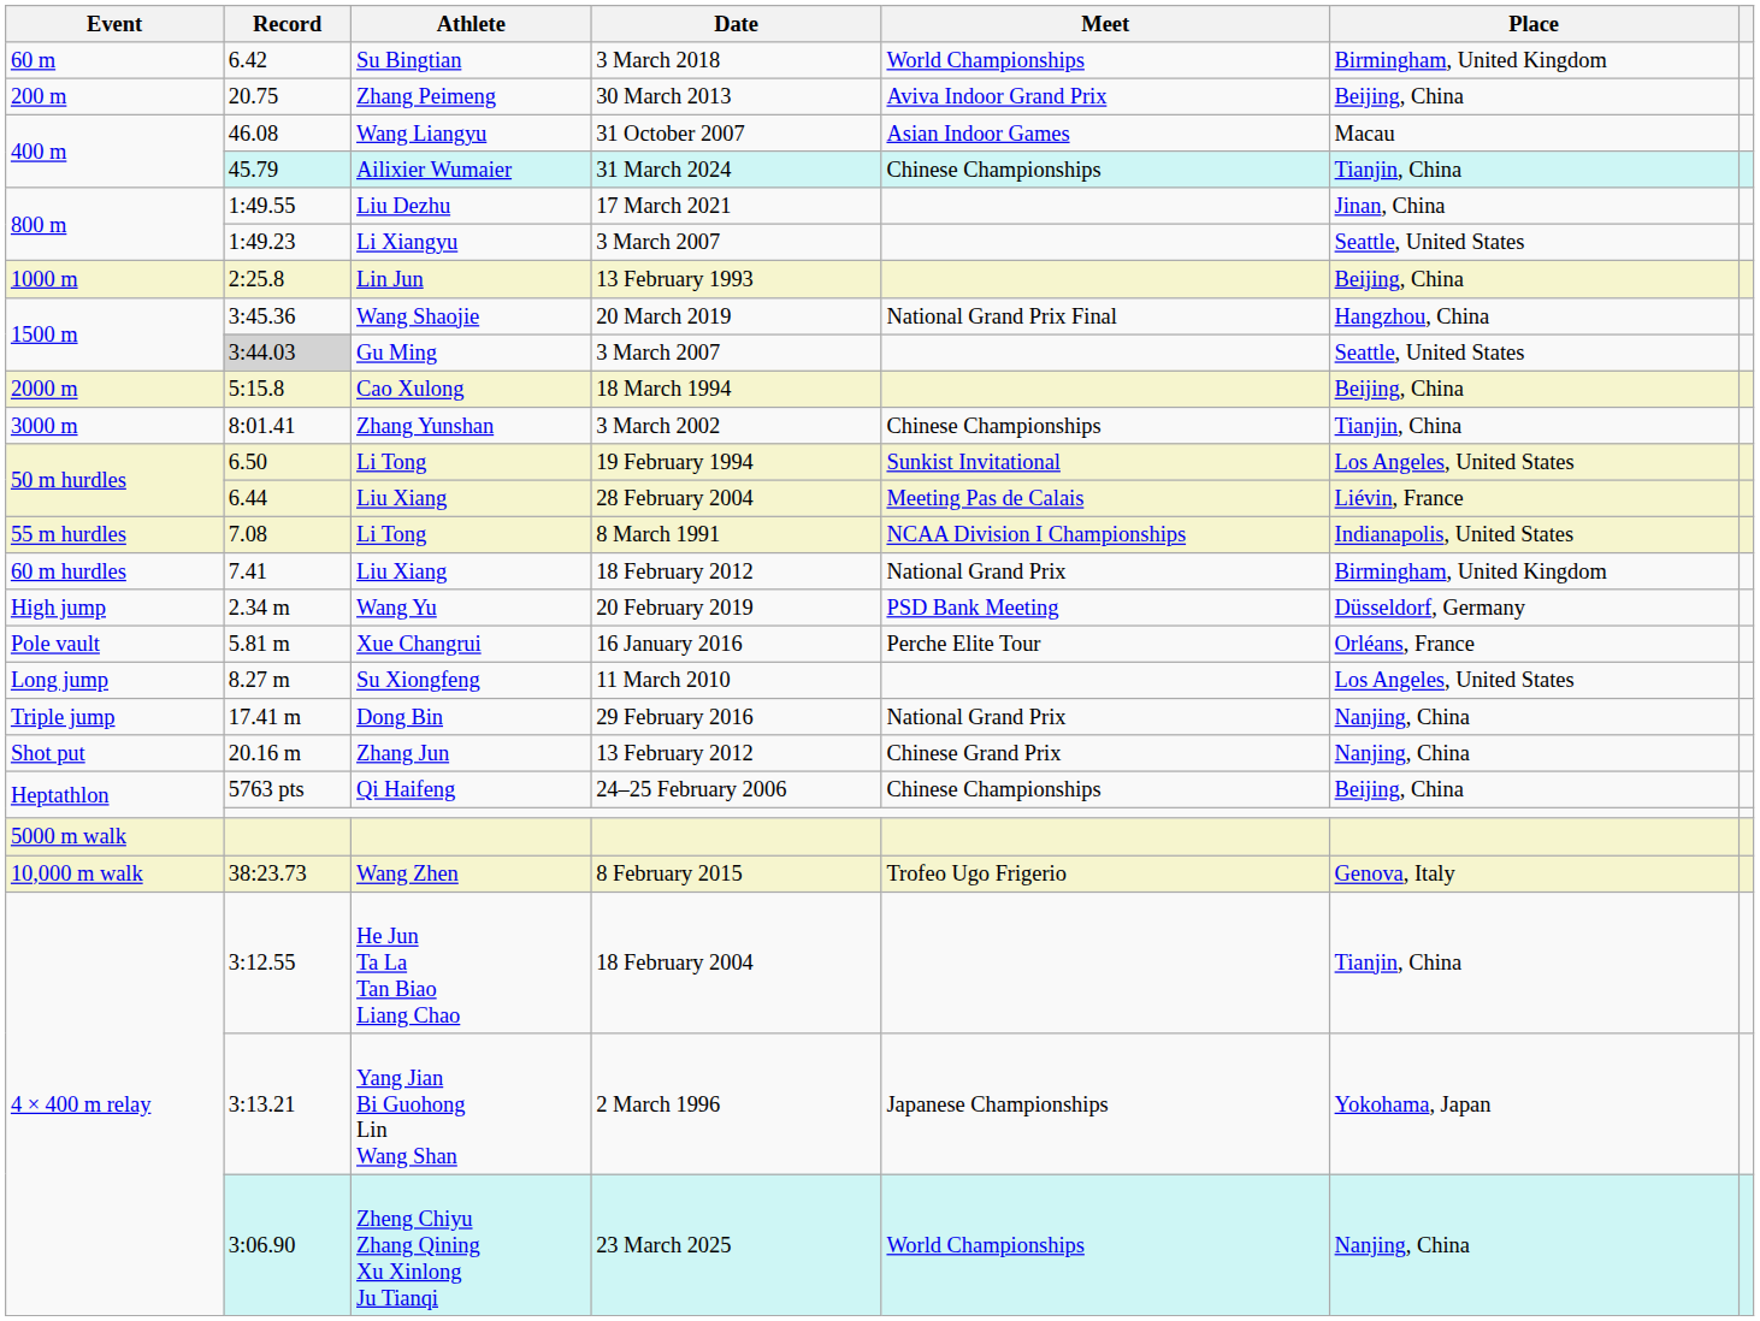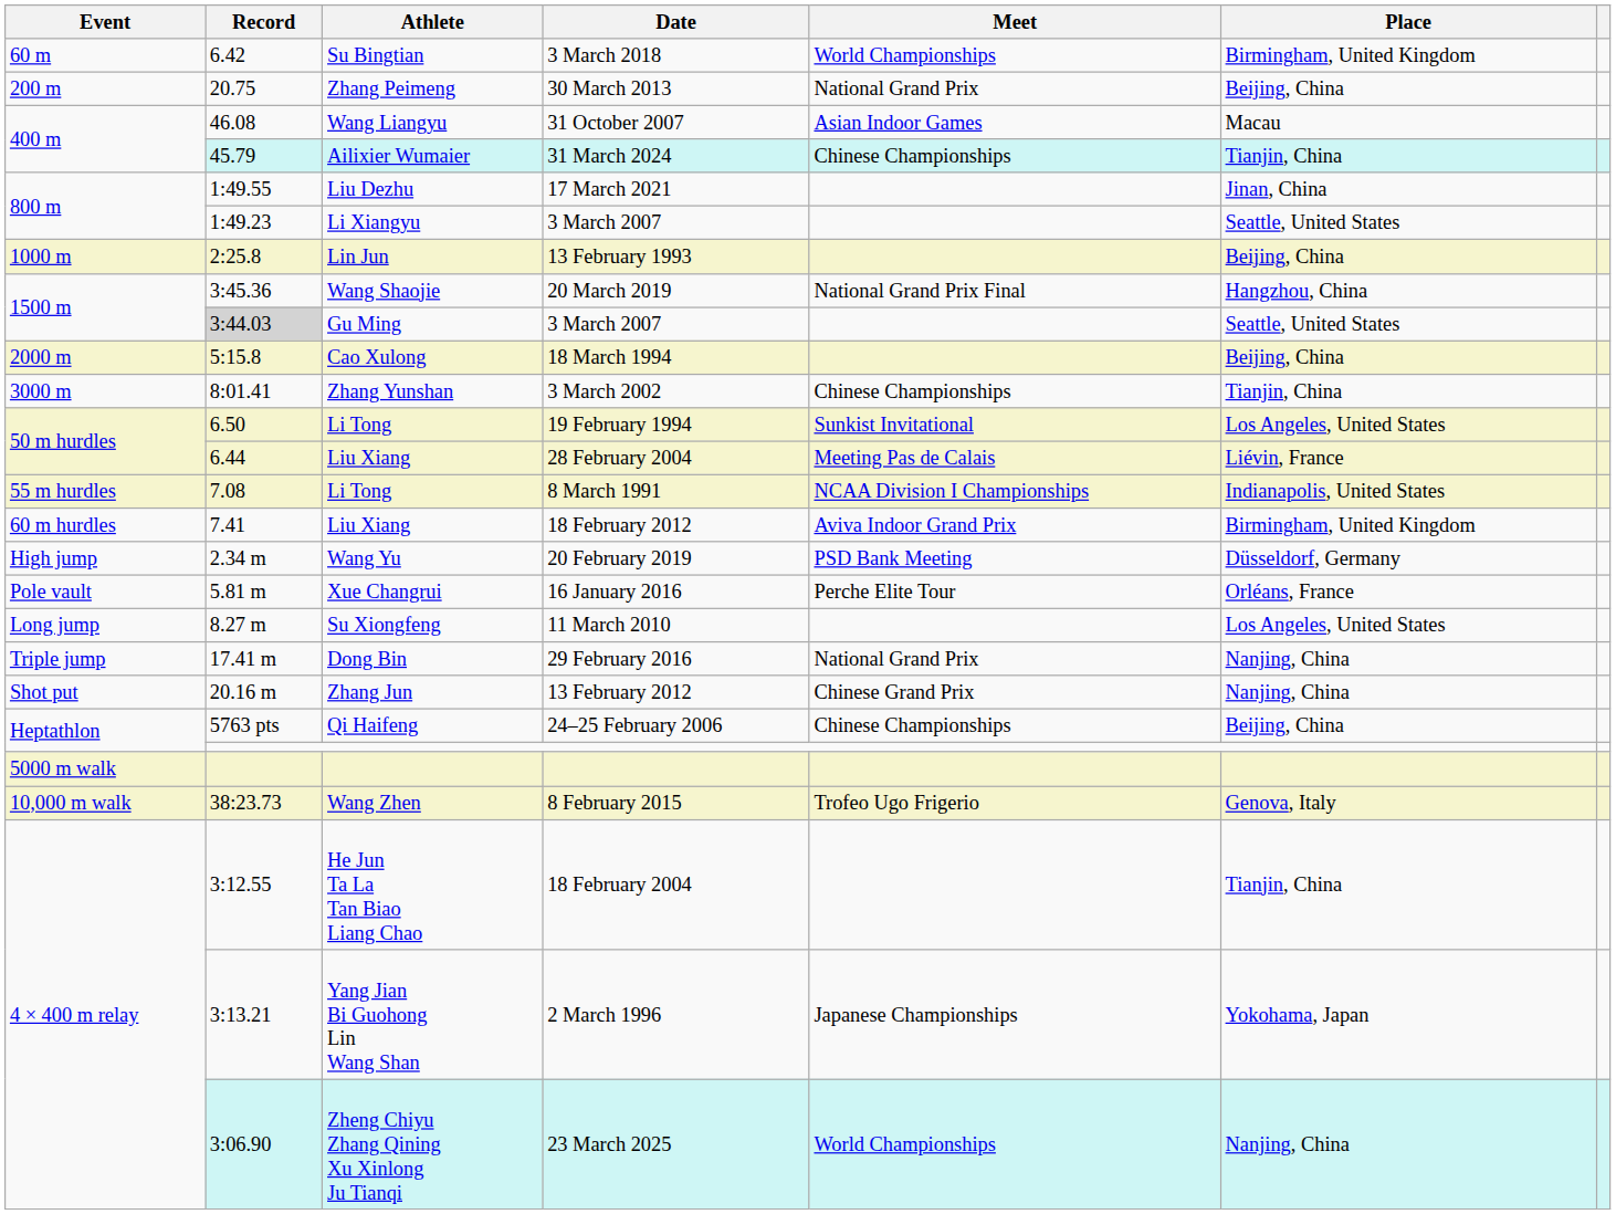30 March 2013 | Meet: Aviva Indoor Grand Prix -> National Grand Prix
18 February 2012 | Meet: National Grand Prix -> Aviva Indoor Grand Prix
